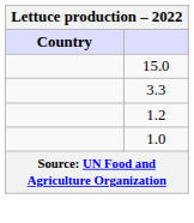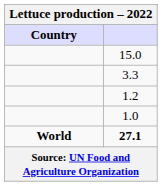+ row: World | 27.1
